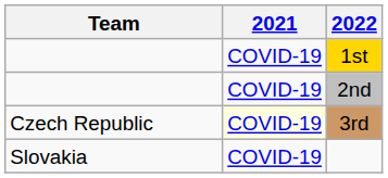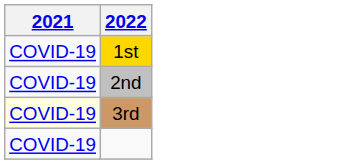- column: Team | Czech Republic | Slovakia
